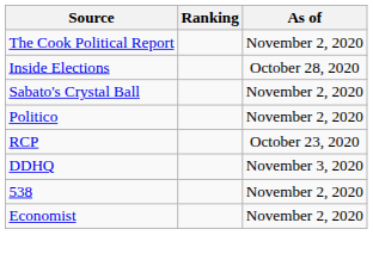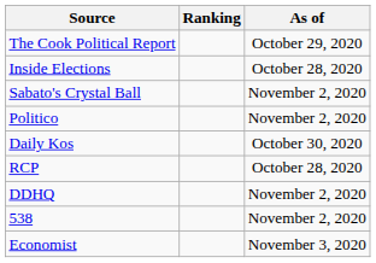The Cook Political Report | As of: November 2, 2020 -> October 29, 2020
+ row: Daily Kos | October 30, 2020
RCP | As of: October 23, 2020 -> October 28, 2020
DDHQ | As of: November 3, 2020 -> November 2, 2020
Economist | As of: November 2, 2020 -> November 3, 2020
